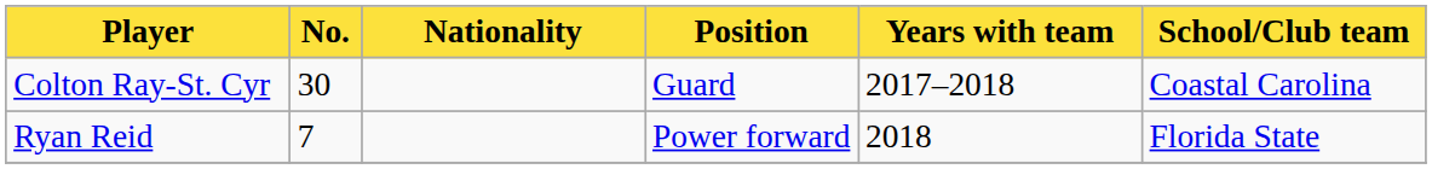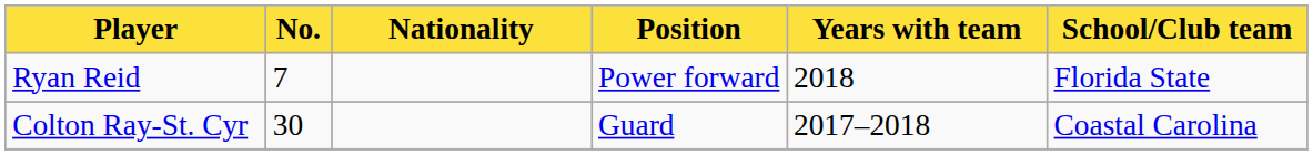rows swapped: Colton Ray-St. Cyr <-> Ryan Reid
